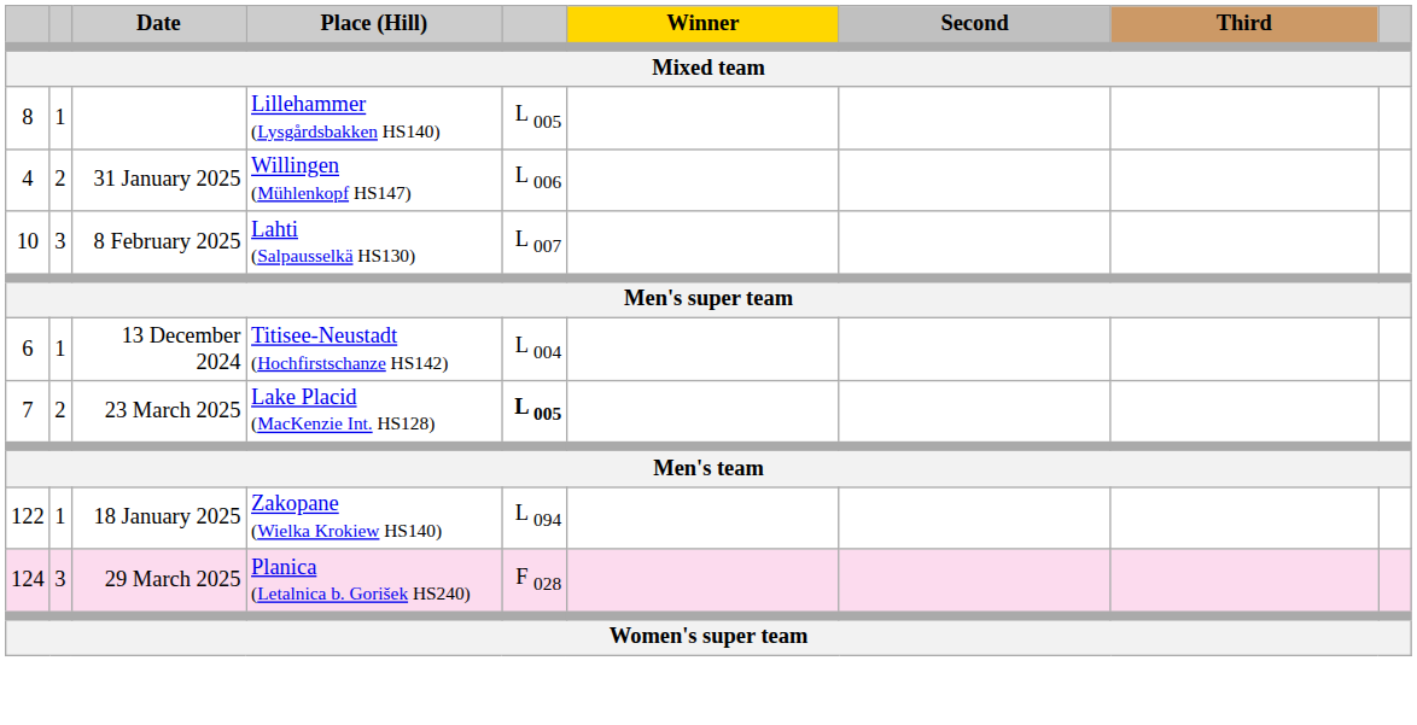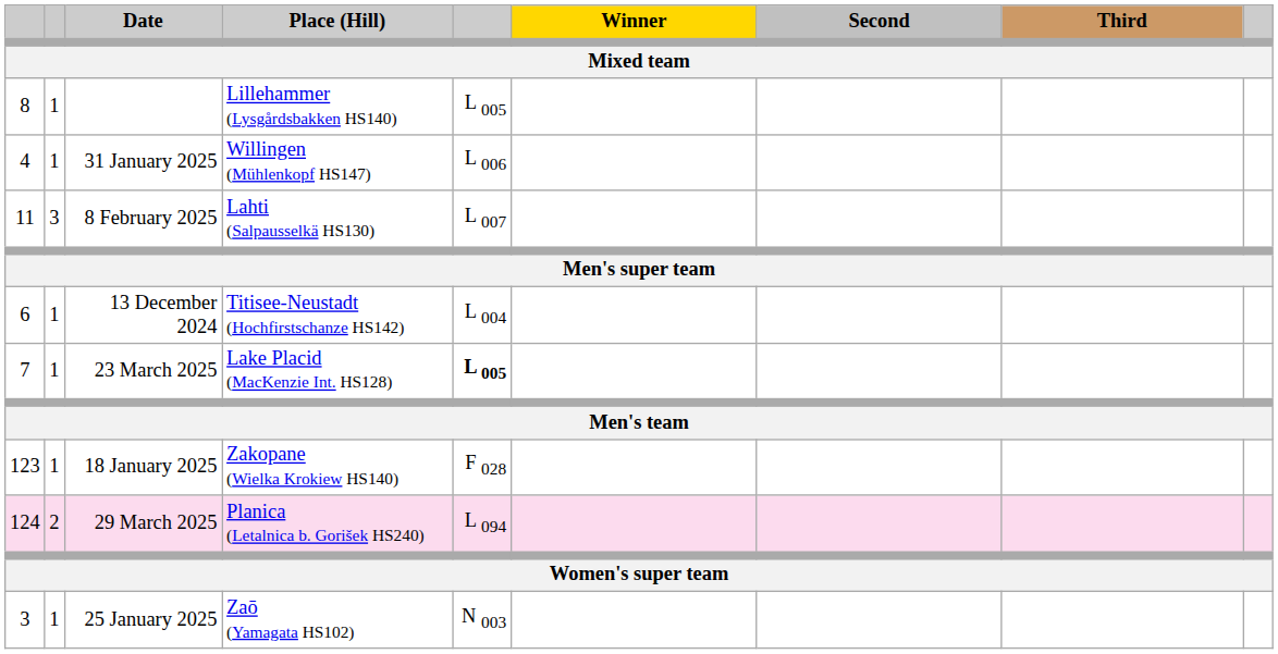31 January 2025 | column 2: 2 -> 1
8 February 2025 | column 1: 10 -> 11
23 March 2025 | column 2: 2 -> 1
18 January 2025 | column 1: 122 -> 123
18 January 2025 | column 5: L 094 -> F 028
29 March 2025 | column 2: 3 -> 2
29 March 2025 | column 5: F 028 -> L 094
+ row: 3 | 1 | 25 January 2025 | Zaō (Yamagata HS102) | N 003
